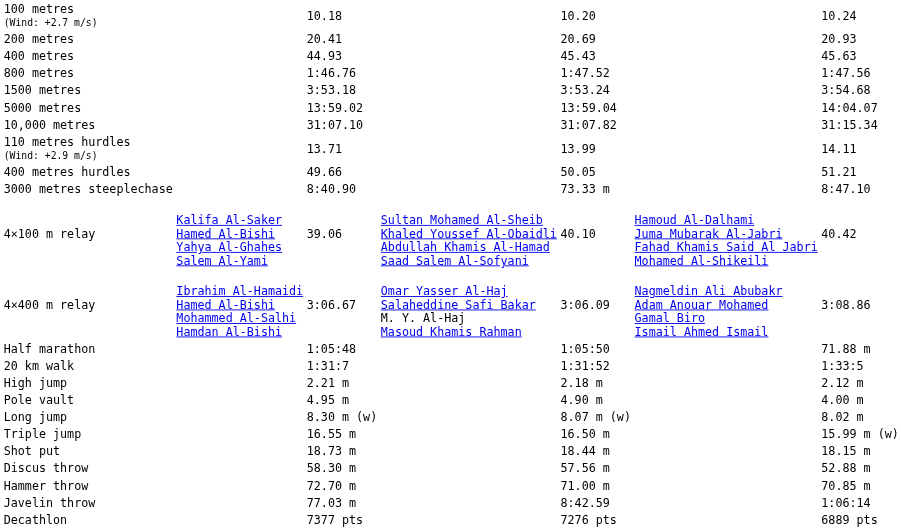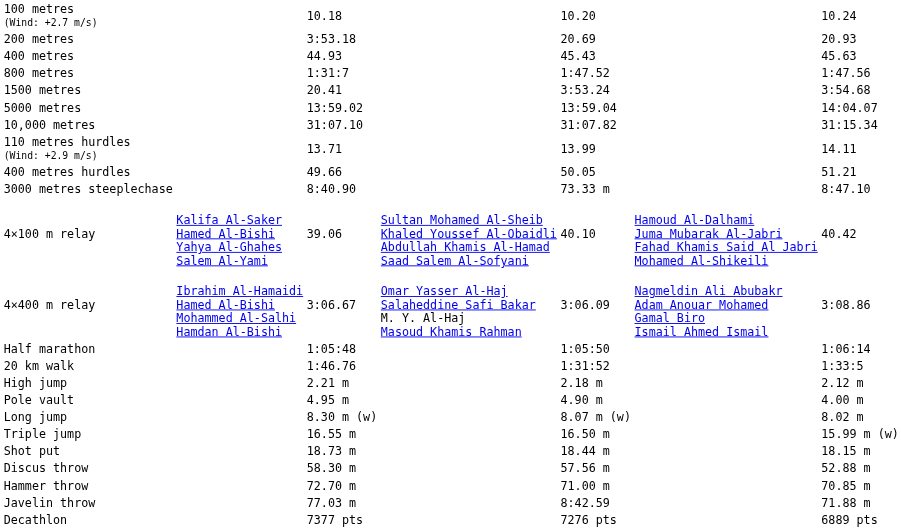200 metres | column 3: 20.41 -> 3:53.18
800 metres | column 3: 1:46.76 -> 1:31:7
1500 metres | column 3: 3:53.18 -> 20.41
Half marathon | column 7: 71.88 m -> 1:06:14
20 km walk | column 3: 1:31:7 -> 1:46.76
Javelin throw | column 7: 1:06:14 -> 71.88 m
